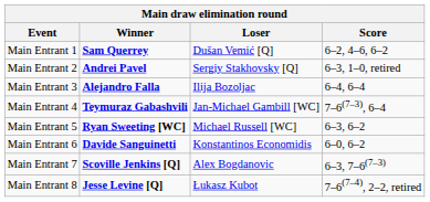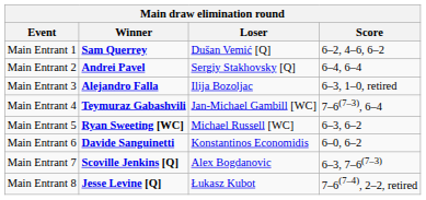Main Entrant 2 | Score: 6–3, 1–0, retired -> 6–4, 6–4
Main Entrant 3 | Score: 6–4, 6–4 -> 6–3, 1–0, retired
